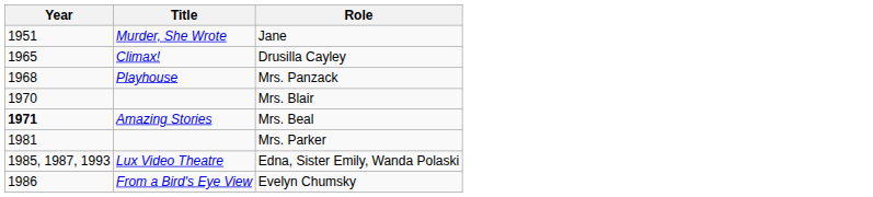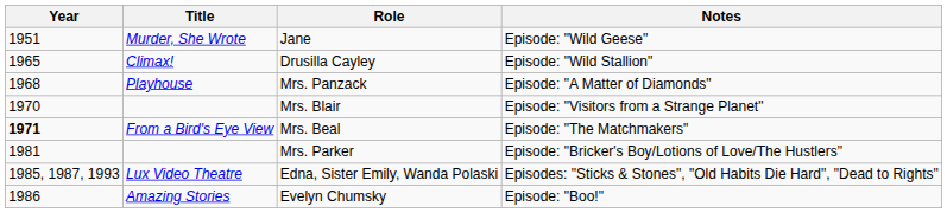+ column: Notes | Episode: "Wild Geese" | Episode: "Wild Stallion" | Episode: "A Matter of Diamonds" | Episode: "Visitors from a Strange Planet" | Episode: "The Matchmakers" | Episode: "Bricker's Boy/Lotions of Love/The Hustlers" | Episodes: "Sticks & Stones", "Old Habits Die Hard", "Dead to Rights" | Episode: "Boo!"
Mrs. Beal | Title: Amazing Stories -> From a Bird's Eye View
Evelyn Chumsky | Title: From a Bird's Eye View -> Amazing Stories
